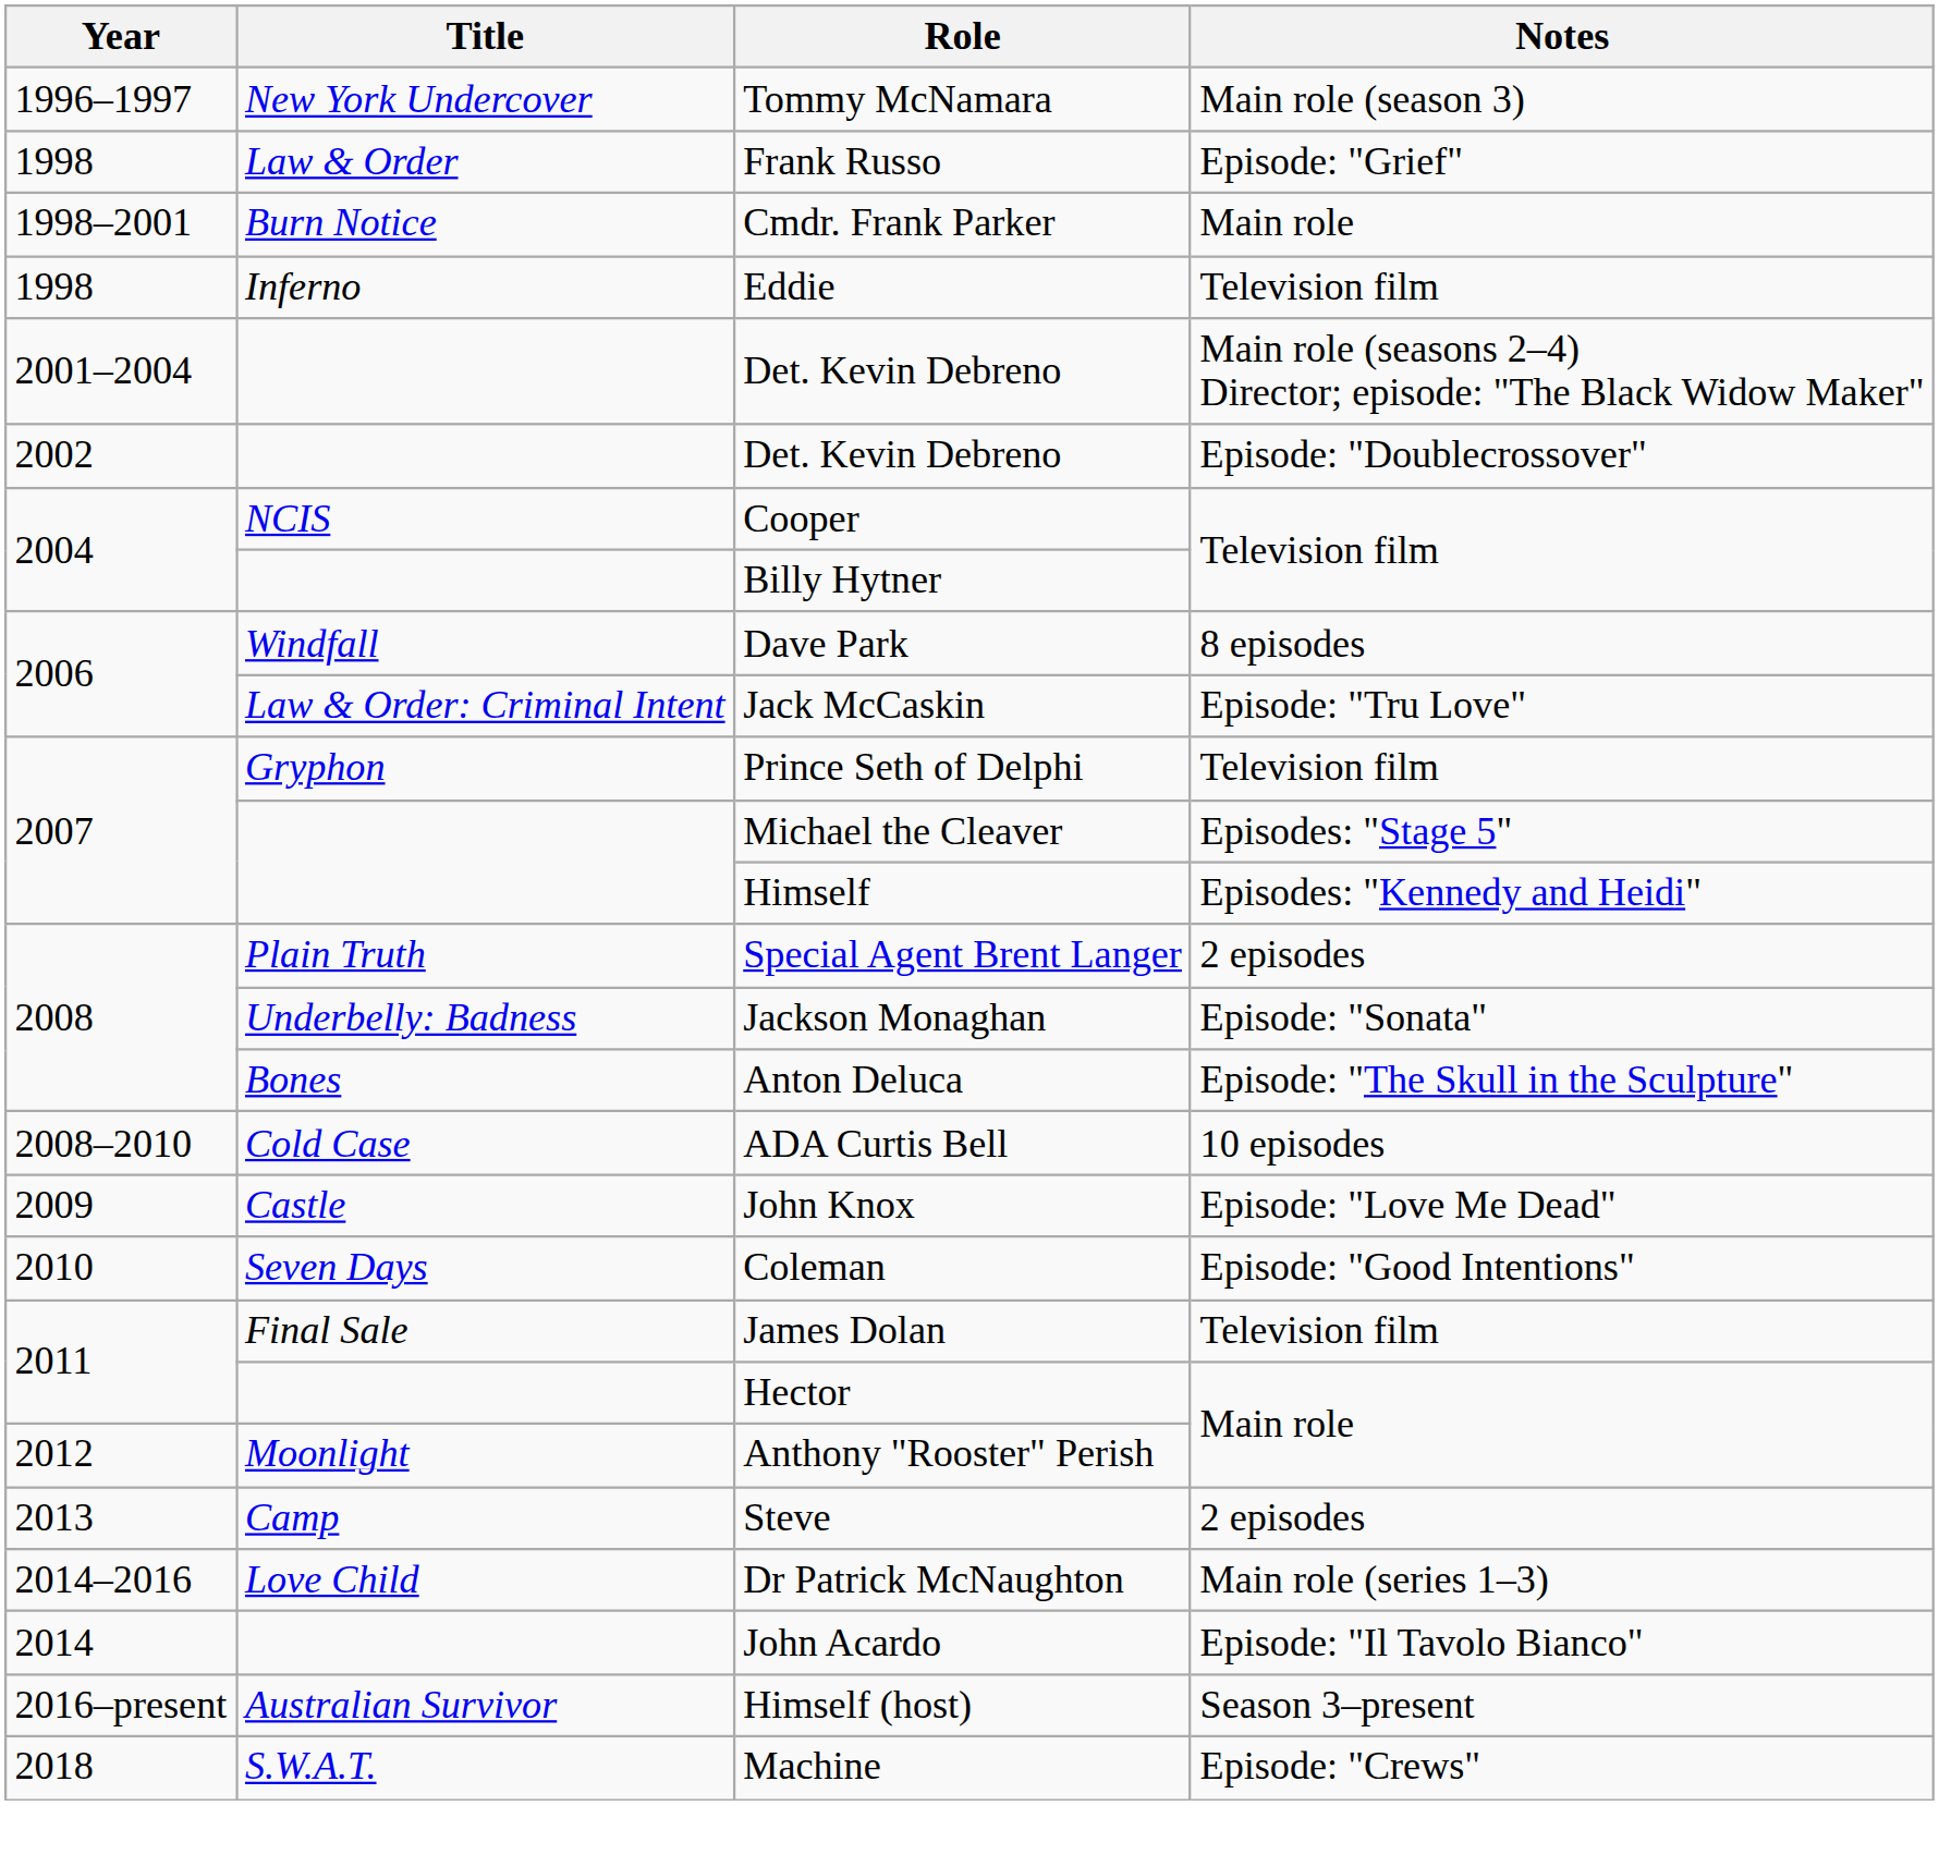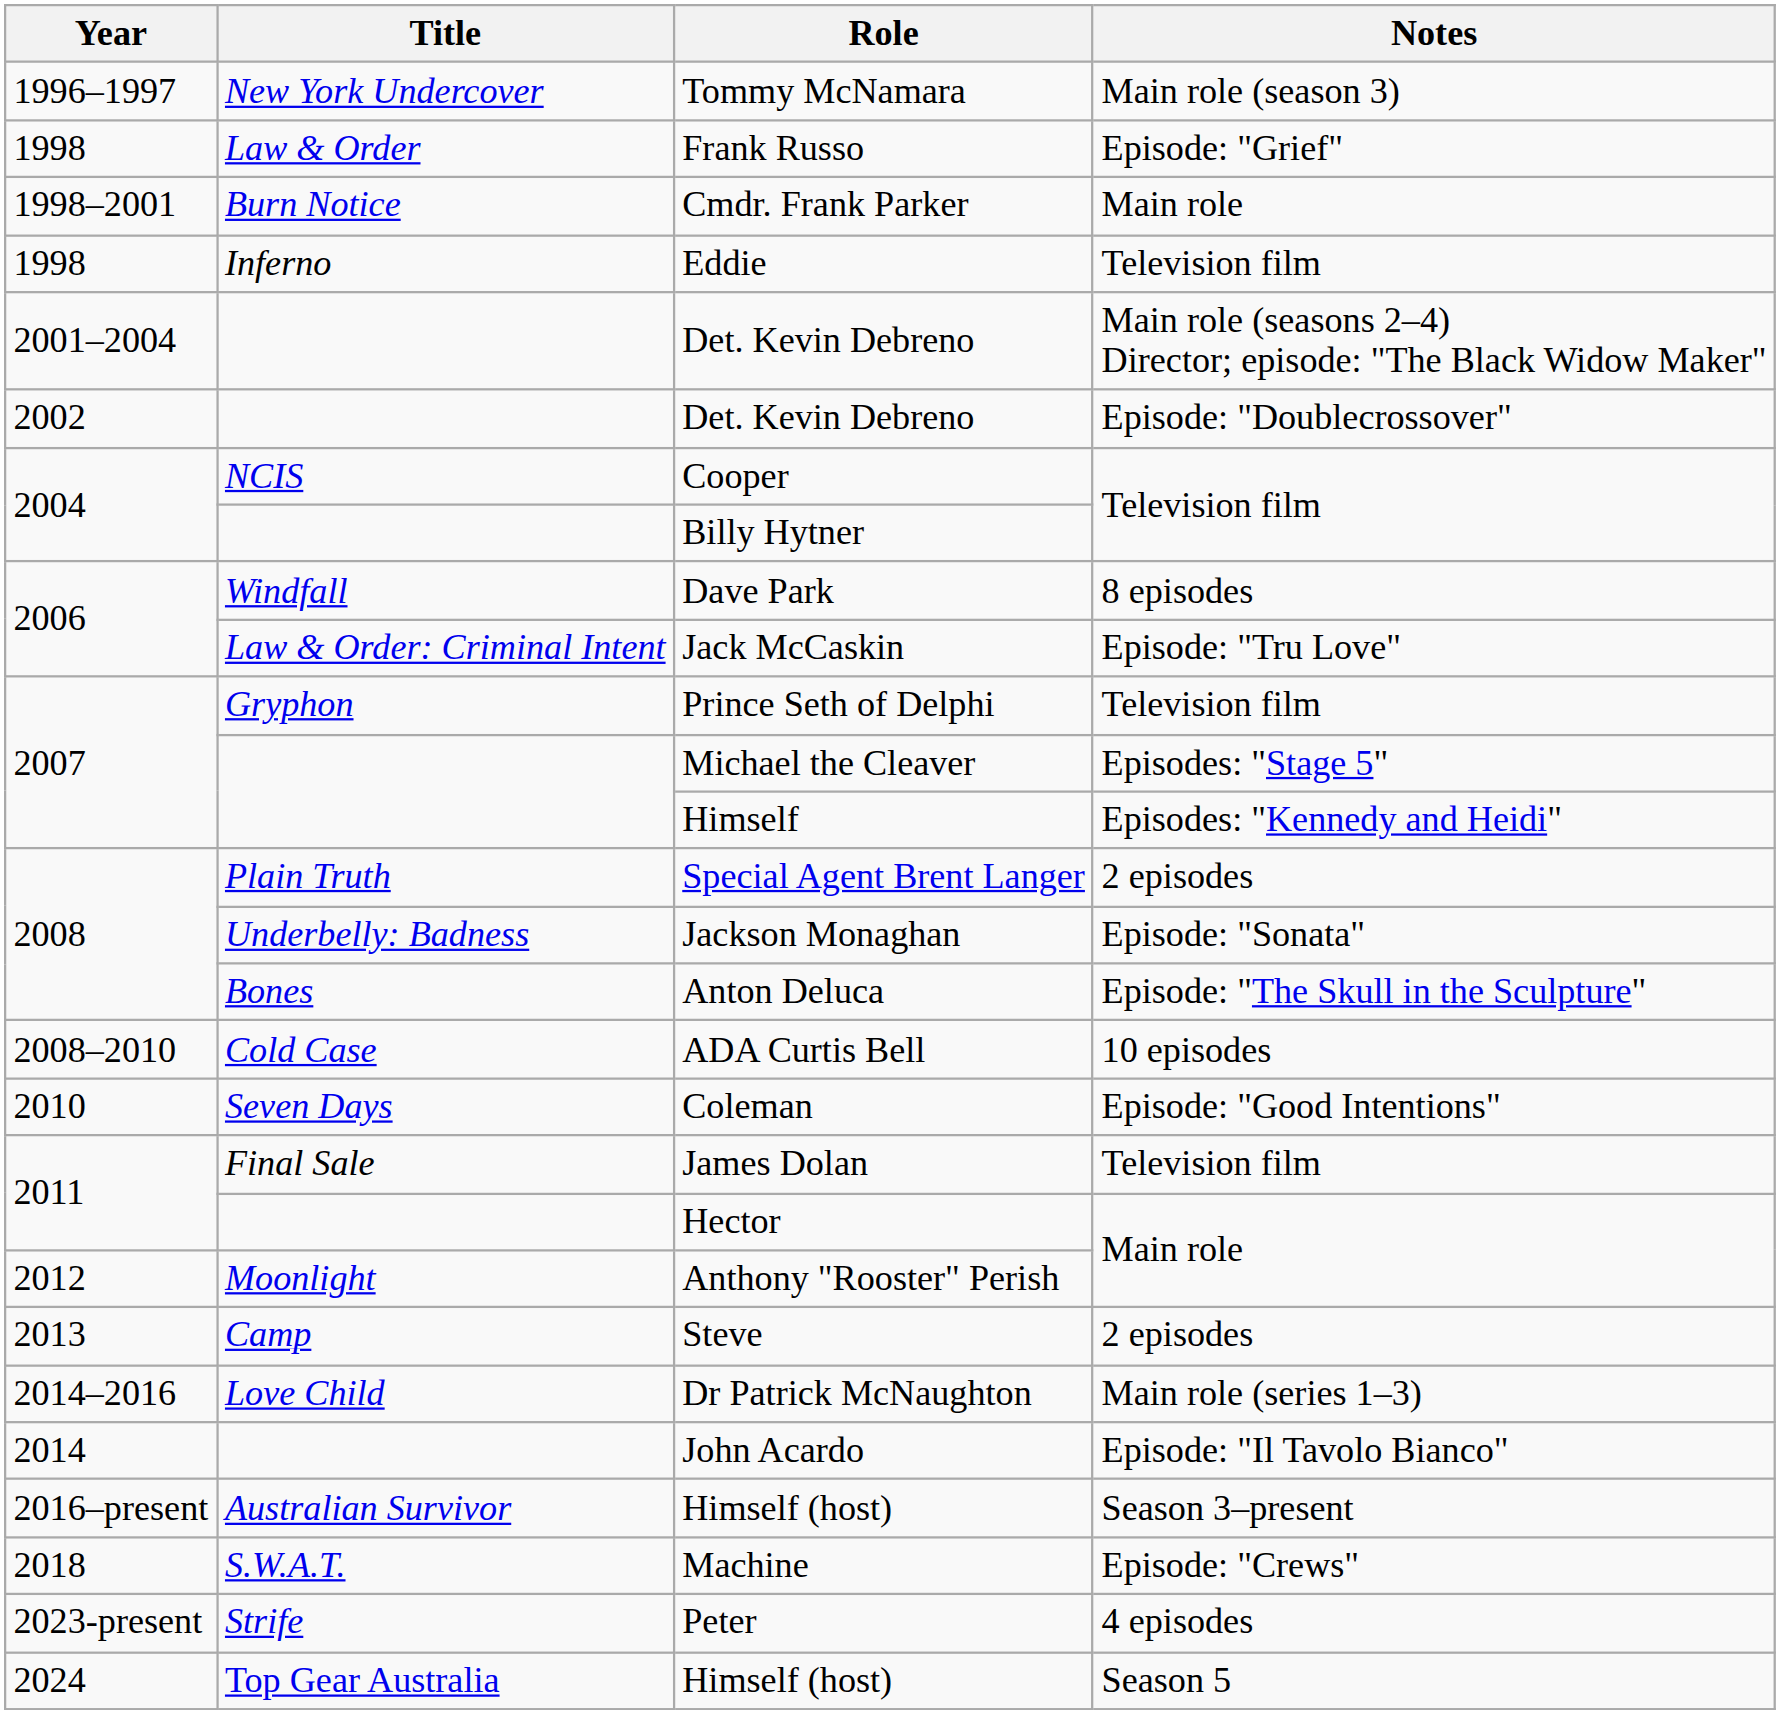- row: 2009 | Castle | John Knox | Episode: "Love Me Dead"
+ row: 2023-present | Strife | Peter | 4 episodes
+ row: 2024 | Top Gear Australia | Himself (host) | Season 5
